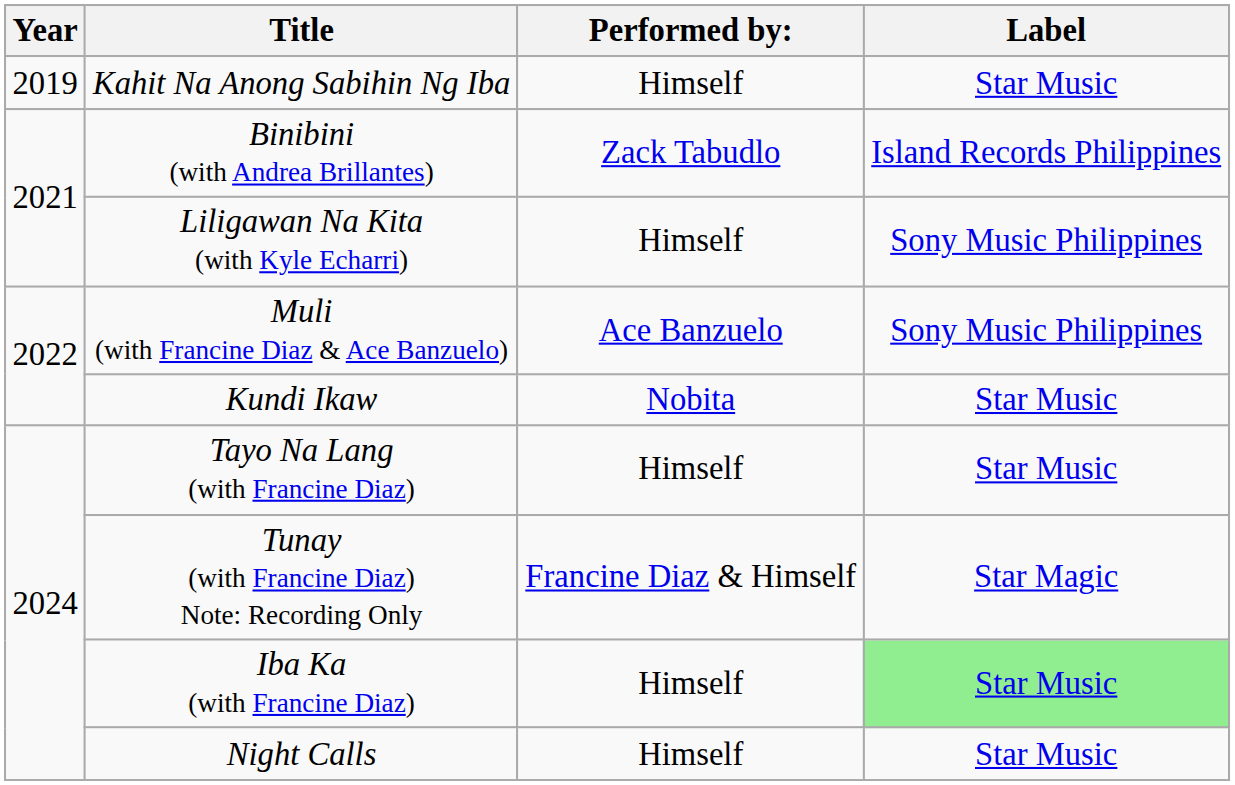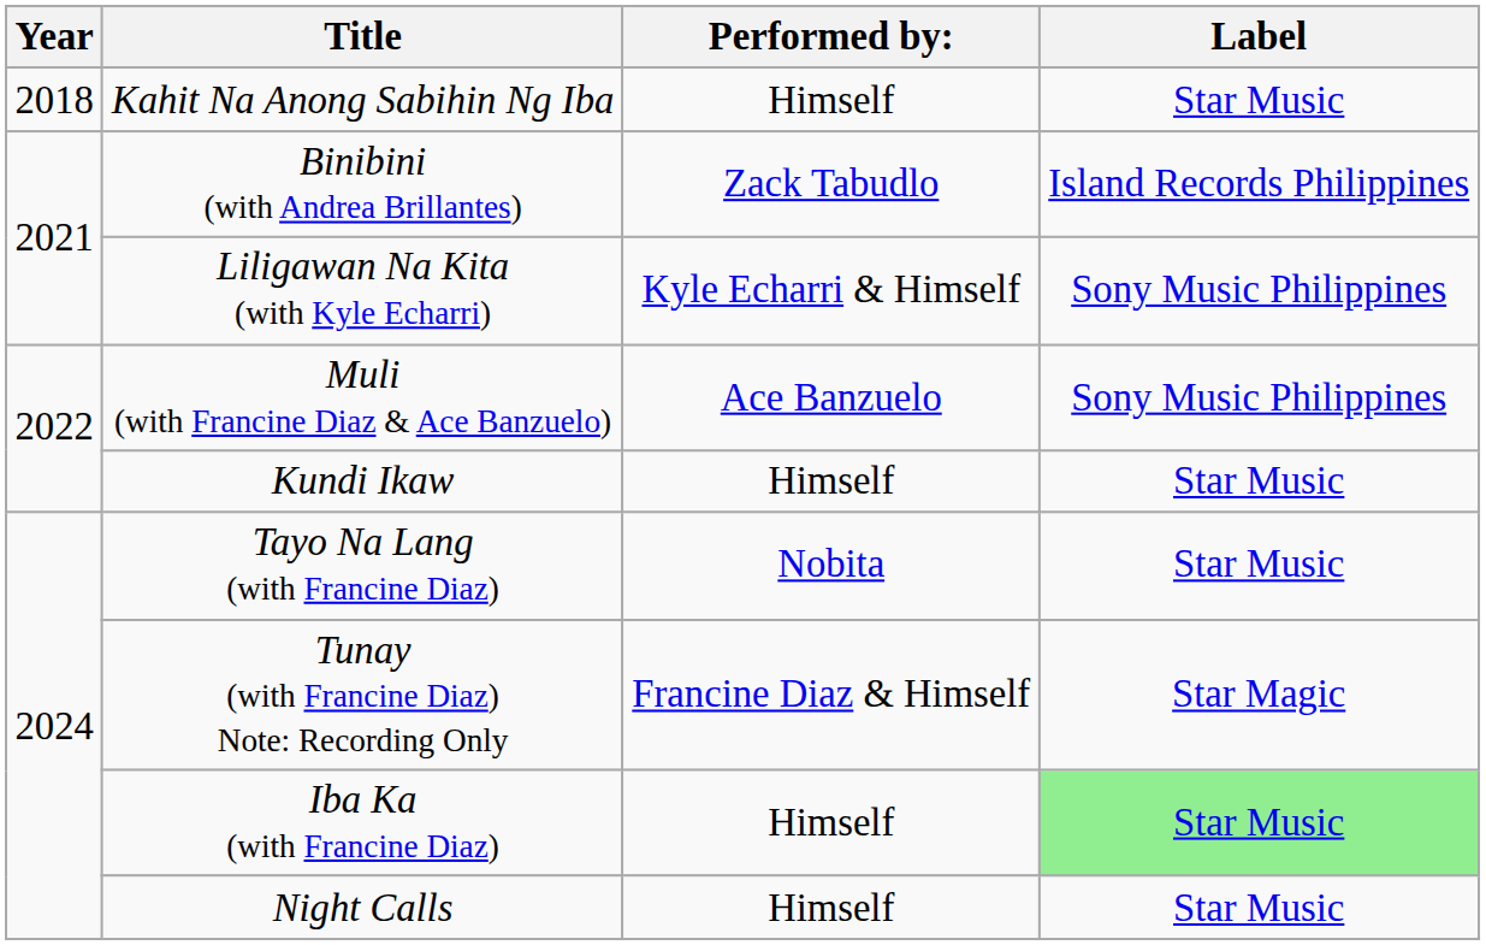Kahit Na Anong Sabihin Ng Iba | Year: 2019 -> 2018
Liligawan Na Kita (with Kyle Echarri) | Performed by:: Himself -> Kyle Echarri & Himself
Kundi Ikaw | Performed by:: Nobita -> Himself
Tayo Na Lang (with Francine Diaz) | Performed by:: Himself -> Nobita
